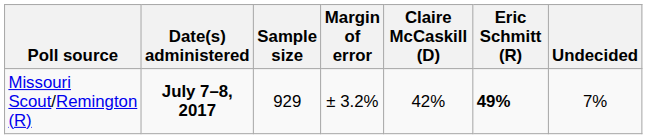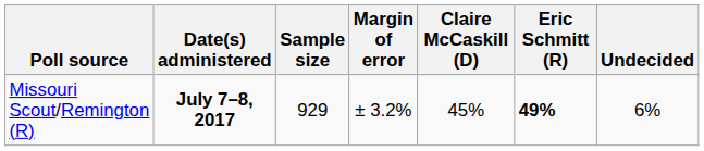Missouri Scout/Remington (R) | Claire McCaskill (D): 42% -> 45%
Missouri Scout/Remington (R) | Undecided: 7% -> 6%
